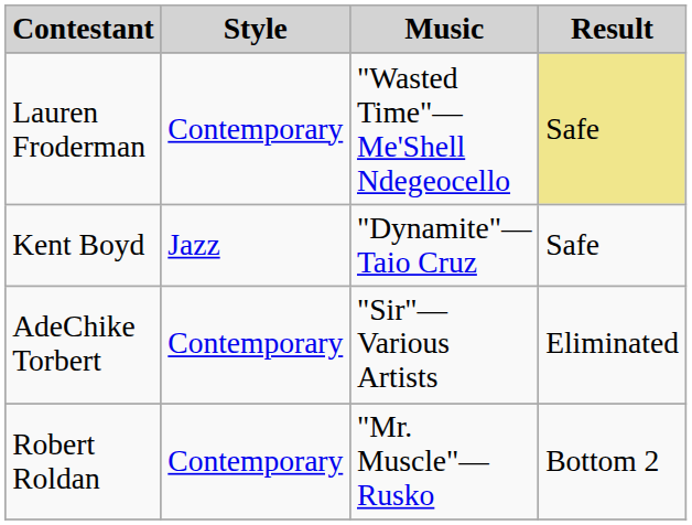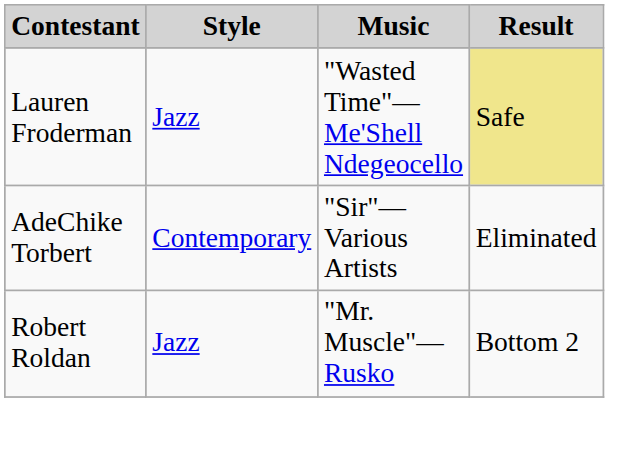Lauren Froderman | Style: Contemporary -> Jazz
- row: Kent Boyd | Jazz | "Dynamite"—Taio Cruz | Safe
Robert Roldan | Style: Contemporary -> Jazz
